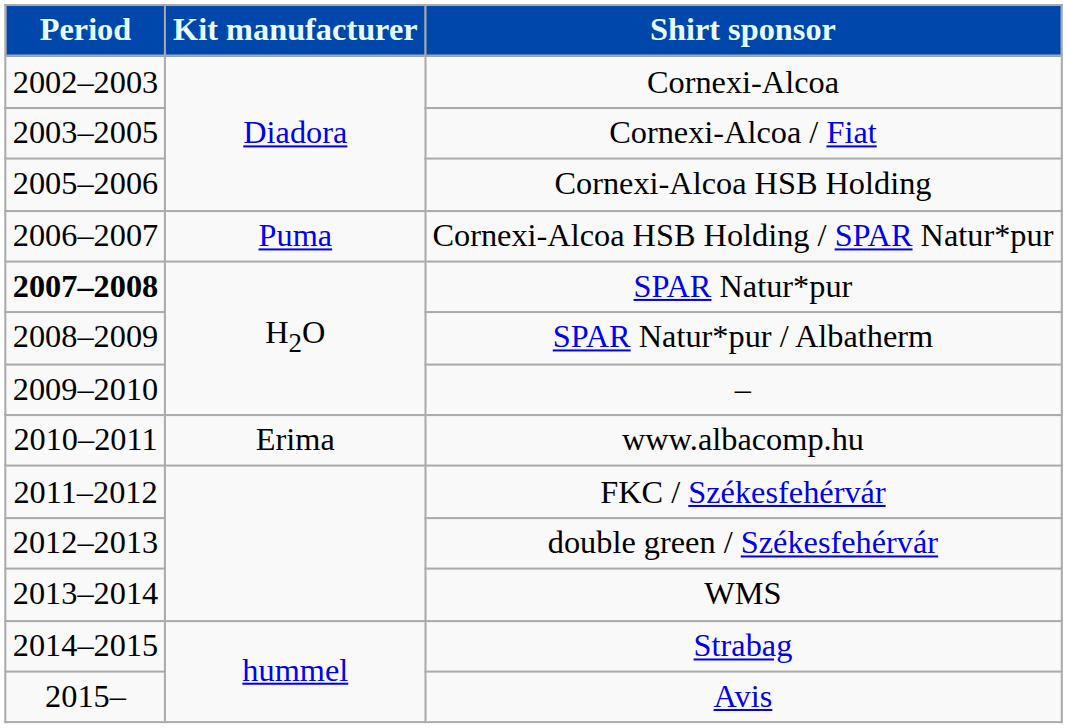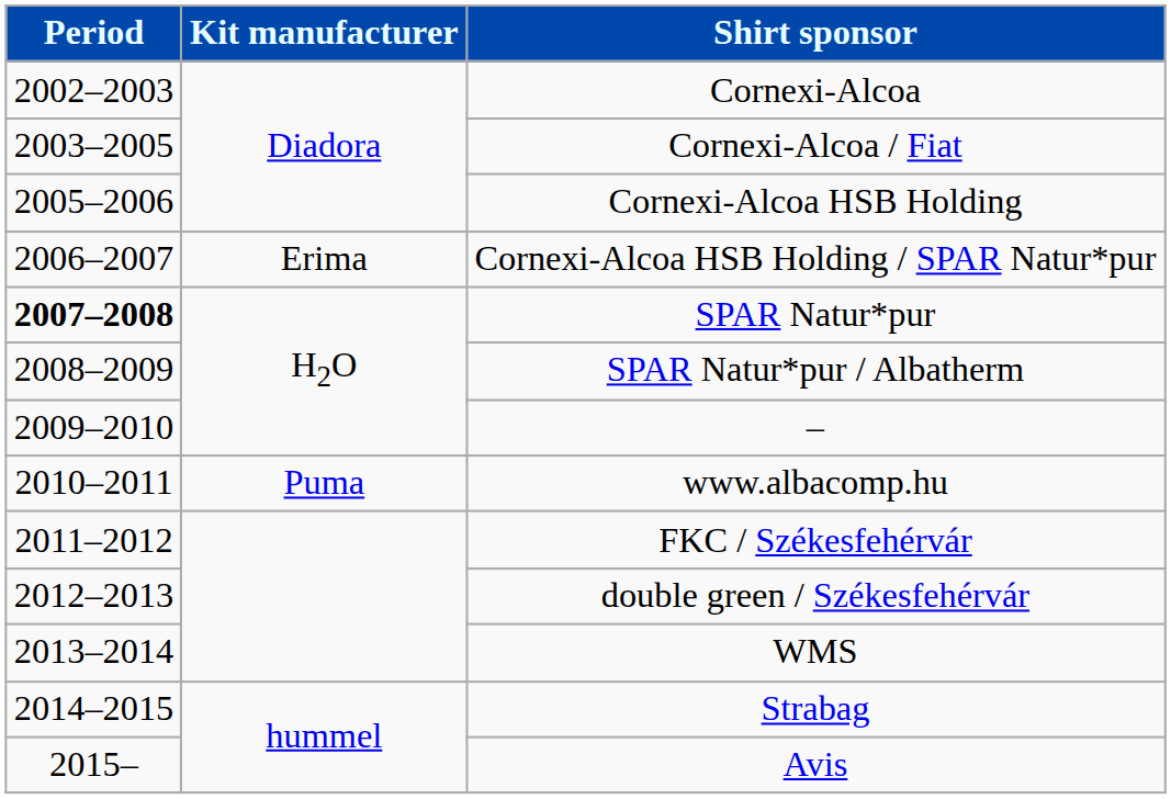Cornexi-Alcoa HSB Holding / SPAR Natur*pur | Kit manufacturer: Puma -> Erima
www.albacomp.hu | Kit manufacturer: Erima -> Puma
